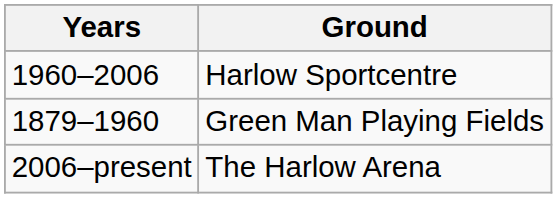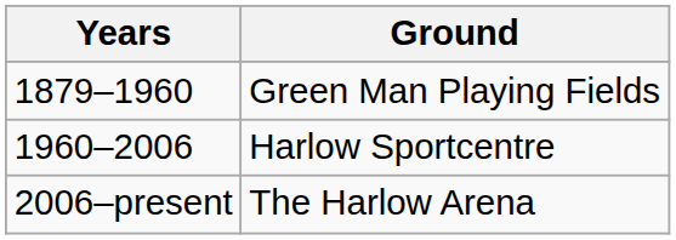rows swapped: Green Man Playing Fields <-> Harlow Sportcentre
